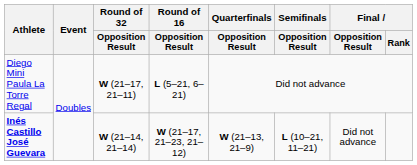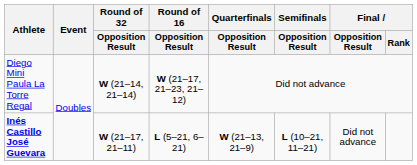Diego Mini Paula La Torre Regal | Round of 32 / Opposition Result: W (21–17, 21–11) -> W (21–14, 21–14)
Diego Mini Paula La Torre Regal | Round of 16 / Opposition Result: L (5–21, 6–21) -> W (21–17, 21–23, 21–12)
Inés Castillo José Guevara | Round of 32 / Opposition Result: W (21–14, 21–14) -> W (21–17, 21–11)
Inés Castillo José Guevara | Round of 16 / Opposition Result: W (21–17, 21–23, 21–12) -> L (5–21, 6–21)
